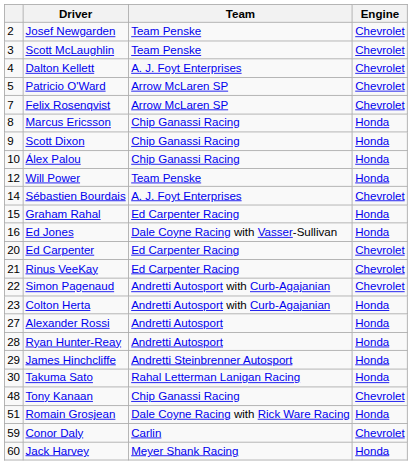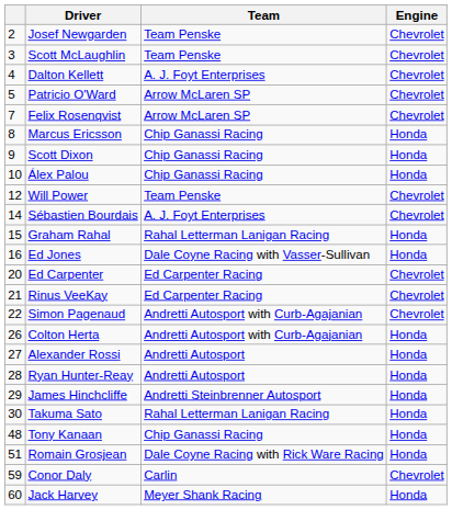Will Power | Engine: Honda -> Chevrolet
Graham Rahal | Team: Ed Carpenter Racing -> Rahal Letterman Lanigan Racing
Colton Herta | column 1: 23 -> 26
Tony Kanaan | Engine: Chevrolet -> Honda
